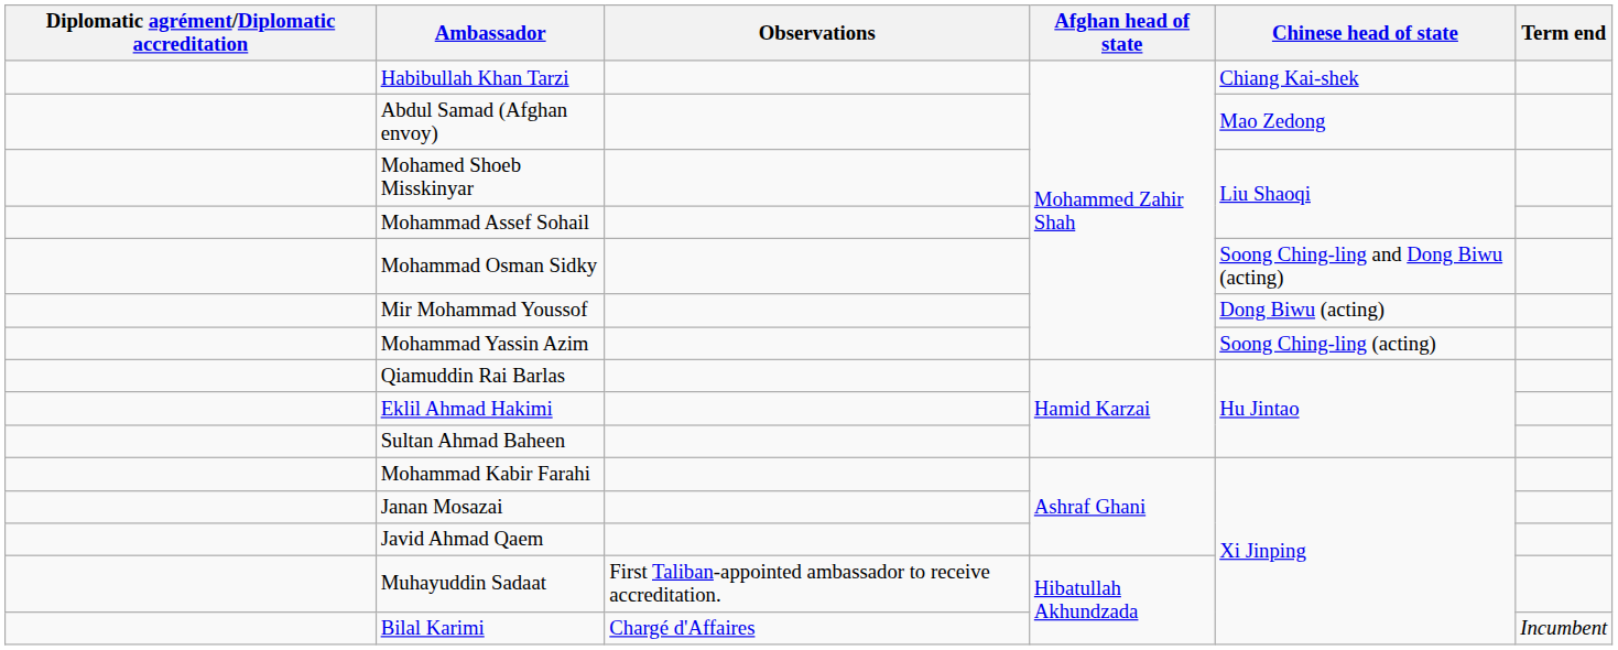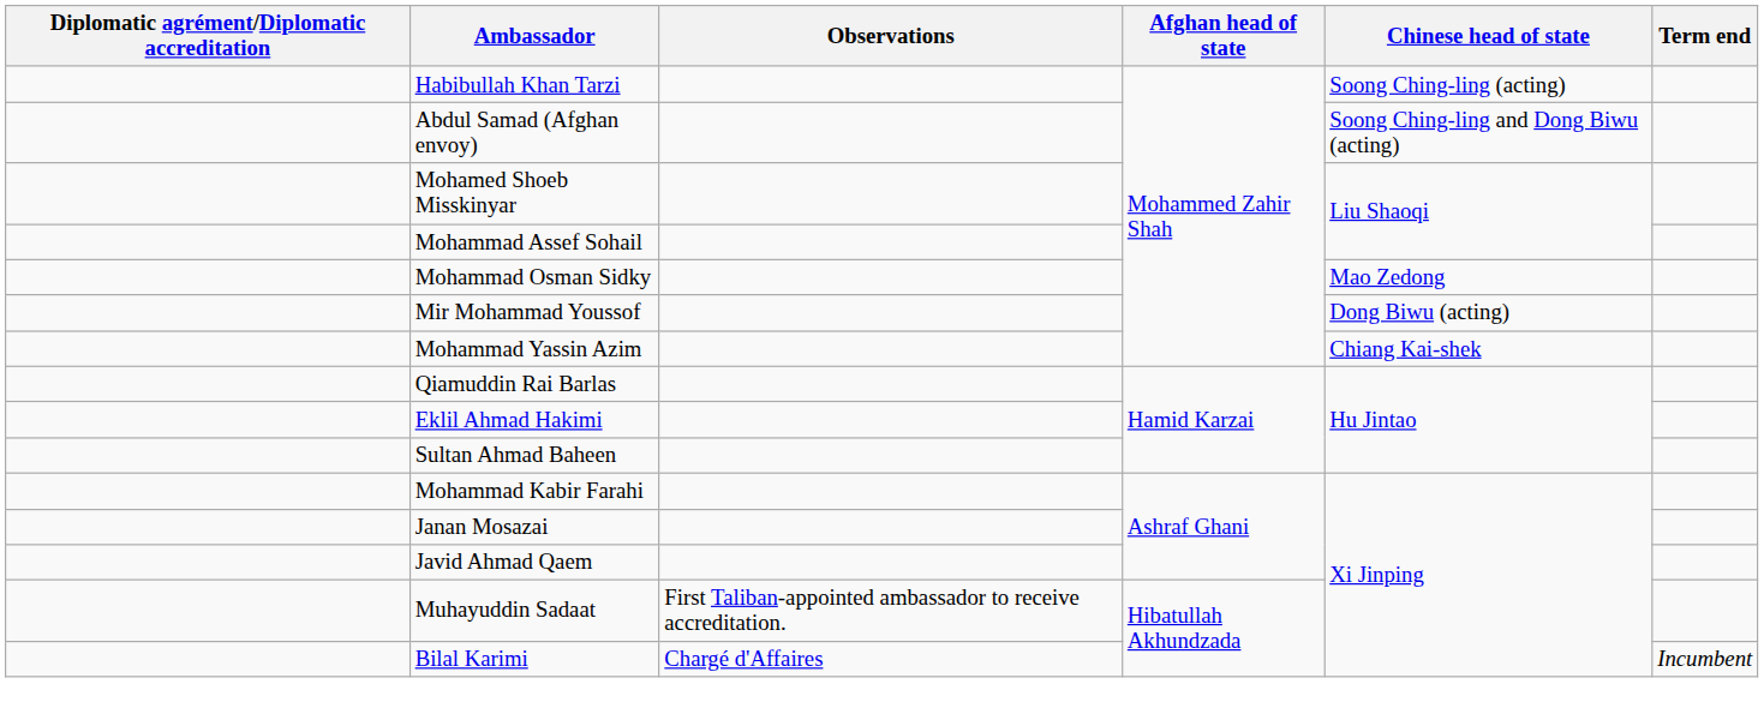Habibullah Khan Tarzi | Chinese head of state: Chiang Kai-shek -> Soong Ching-ling (acting)
Abdul Samad (Afghan envoy) | Chinese head of state: Mao Zedong -> Soong Ching-ling and Dong Biwu (acting)
Mohammad Osman Sidky | Chinese head of state: Soong Ching-ling and Dong Biwu (acting) -> Mao Zedong
Mohammad Yassin Azim | Chinese head of state: Soong Ching-ling (acting) -> Chiang Kai-shek
